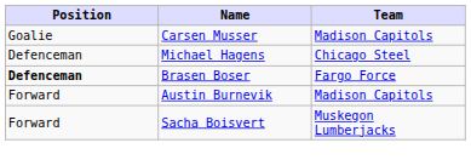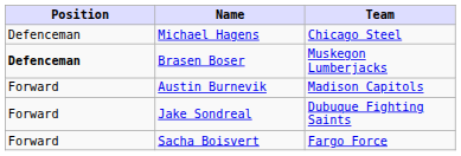- row: Goalie | Carsen Musser | Madison Capitols
Brasen Boser | Team: Fargo Force -> Muskegon Lumberjacks
+ row: Forward | Jake Sondreal | Dubuque Fighting Saints
Sacha Boisvert | Team: Muskegon Lumberjacks -> Fargo Force
